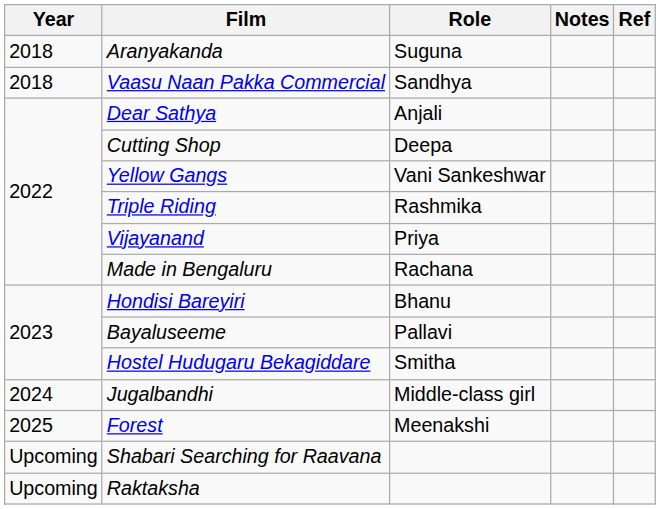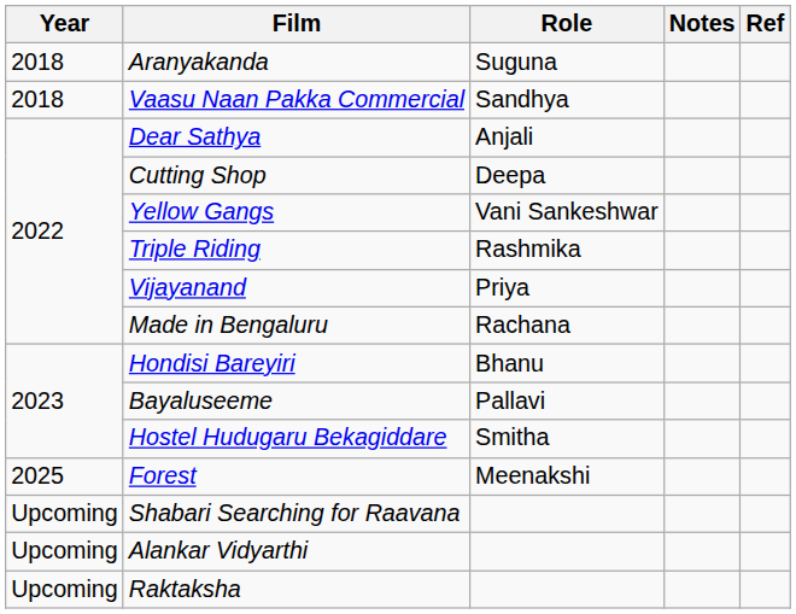- row: 2024 | Jugalbandhi | Middle-class girl
+ row: Upcoming | Alankar Vidyarthi
